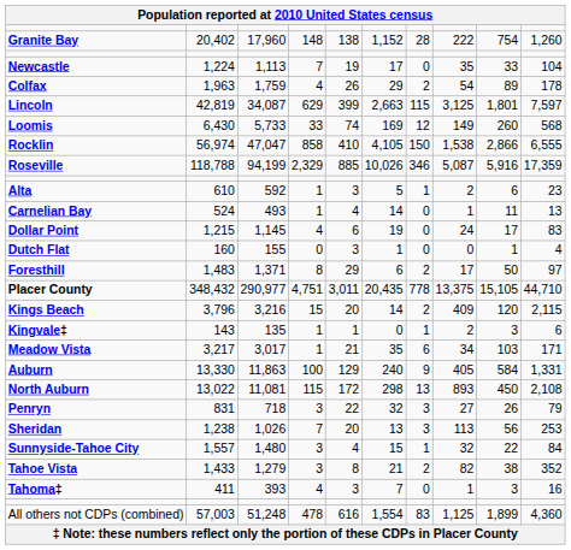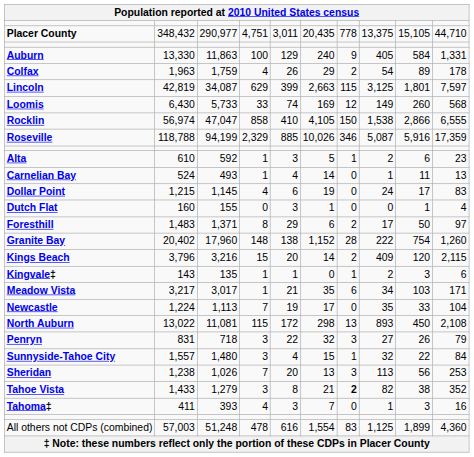rows swapped: Placer County <-> Granite Bay
rows swapped: Auburn <-> Newcastle
rows swapped: Sheridan <-> Sunnyside-Tahoe City
Tahoe Vista | column 7: normal -> bold
